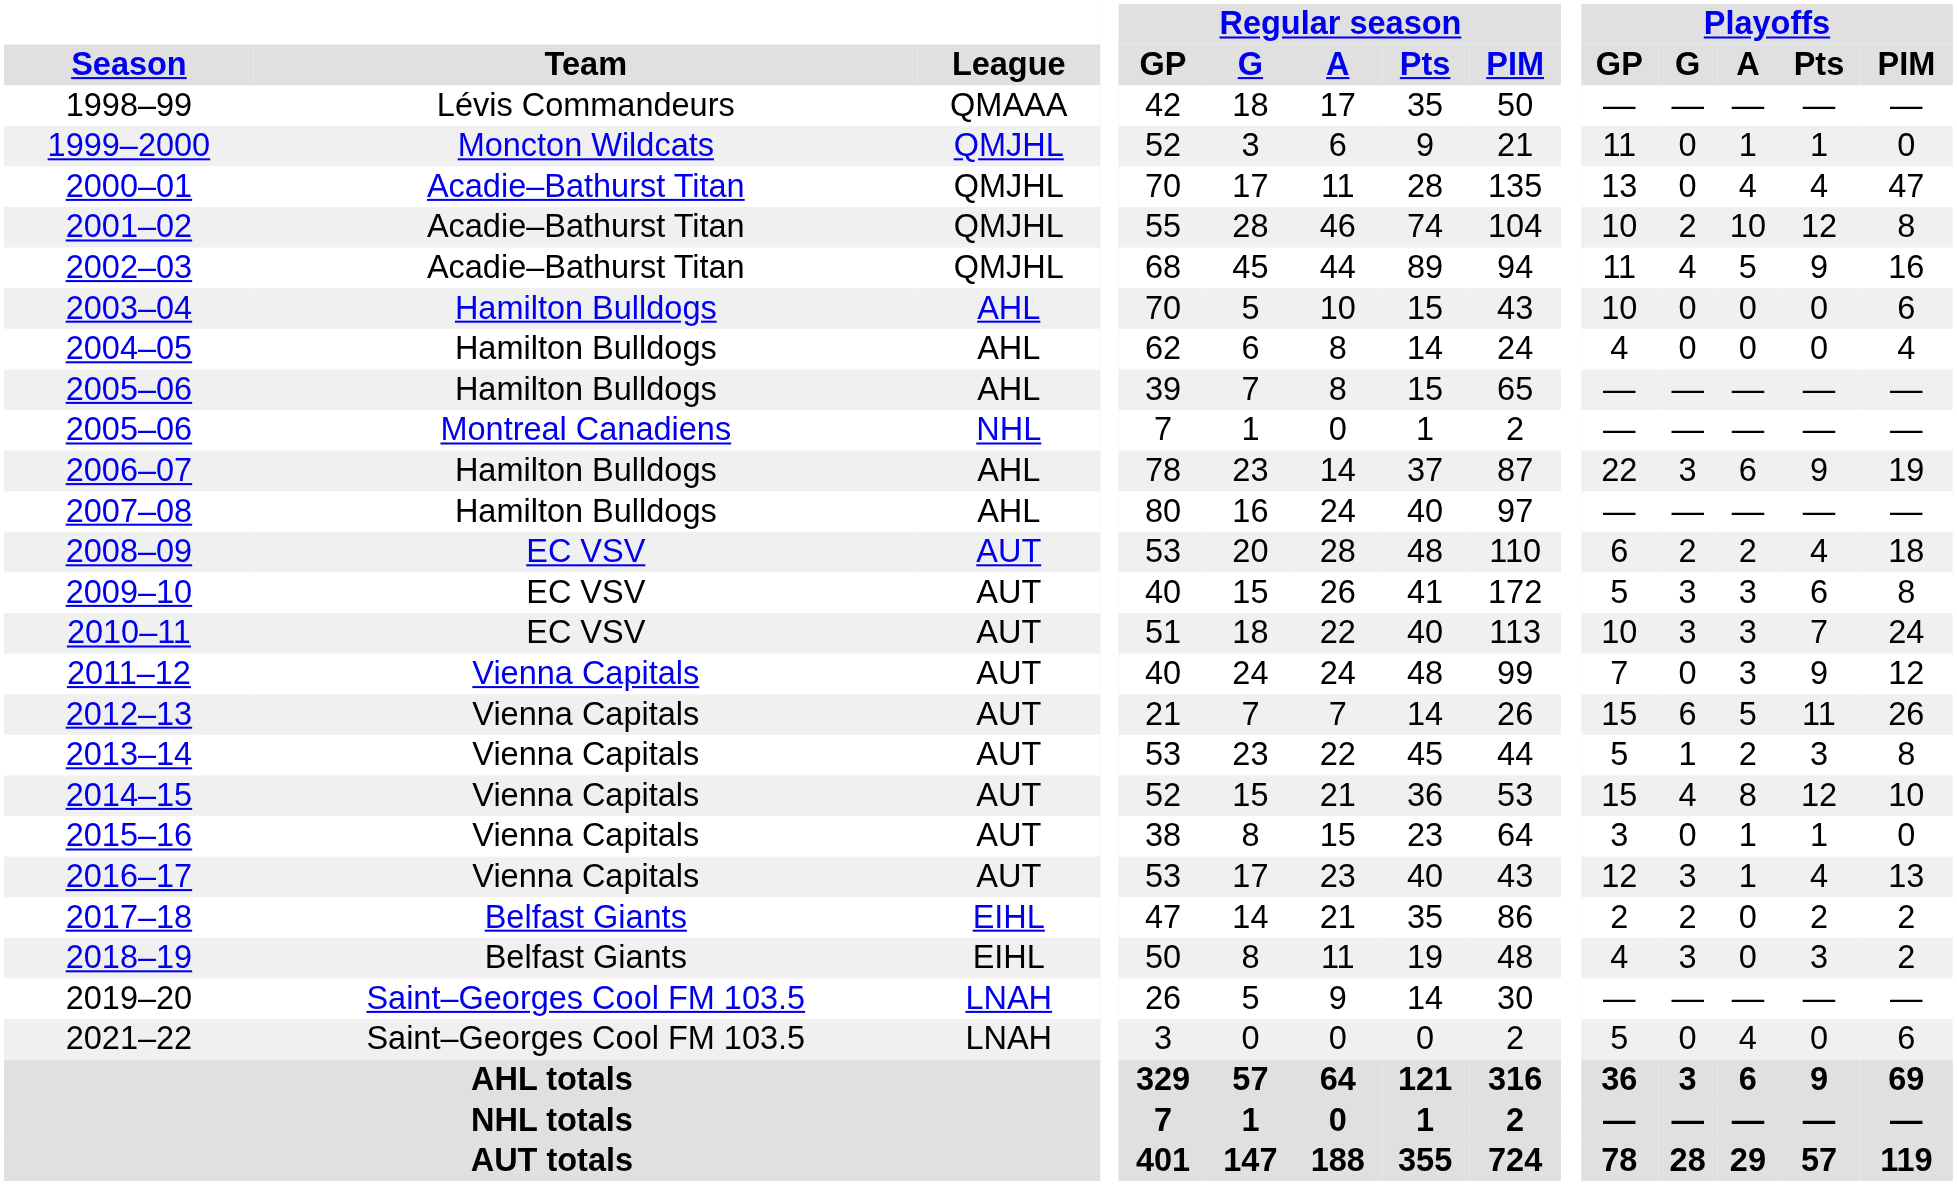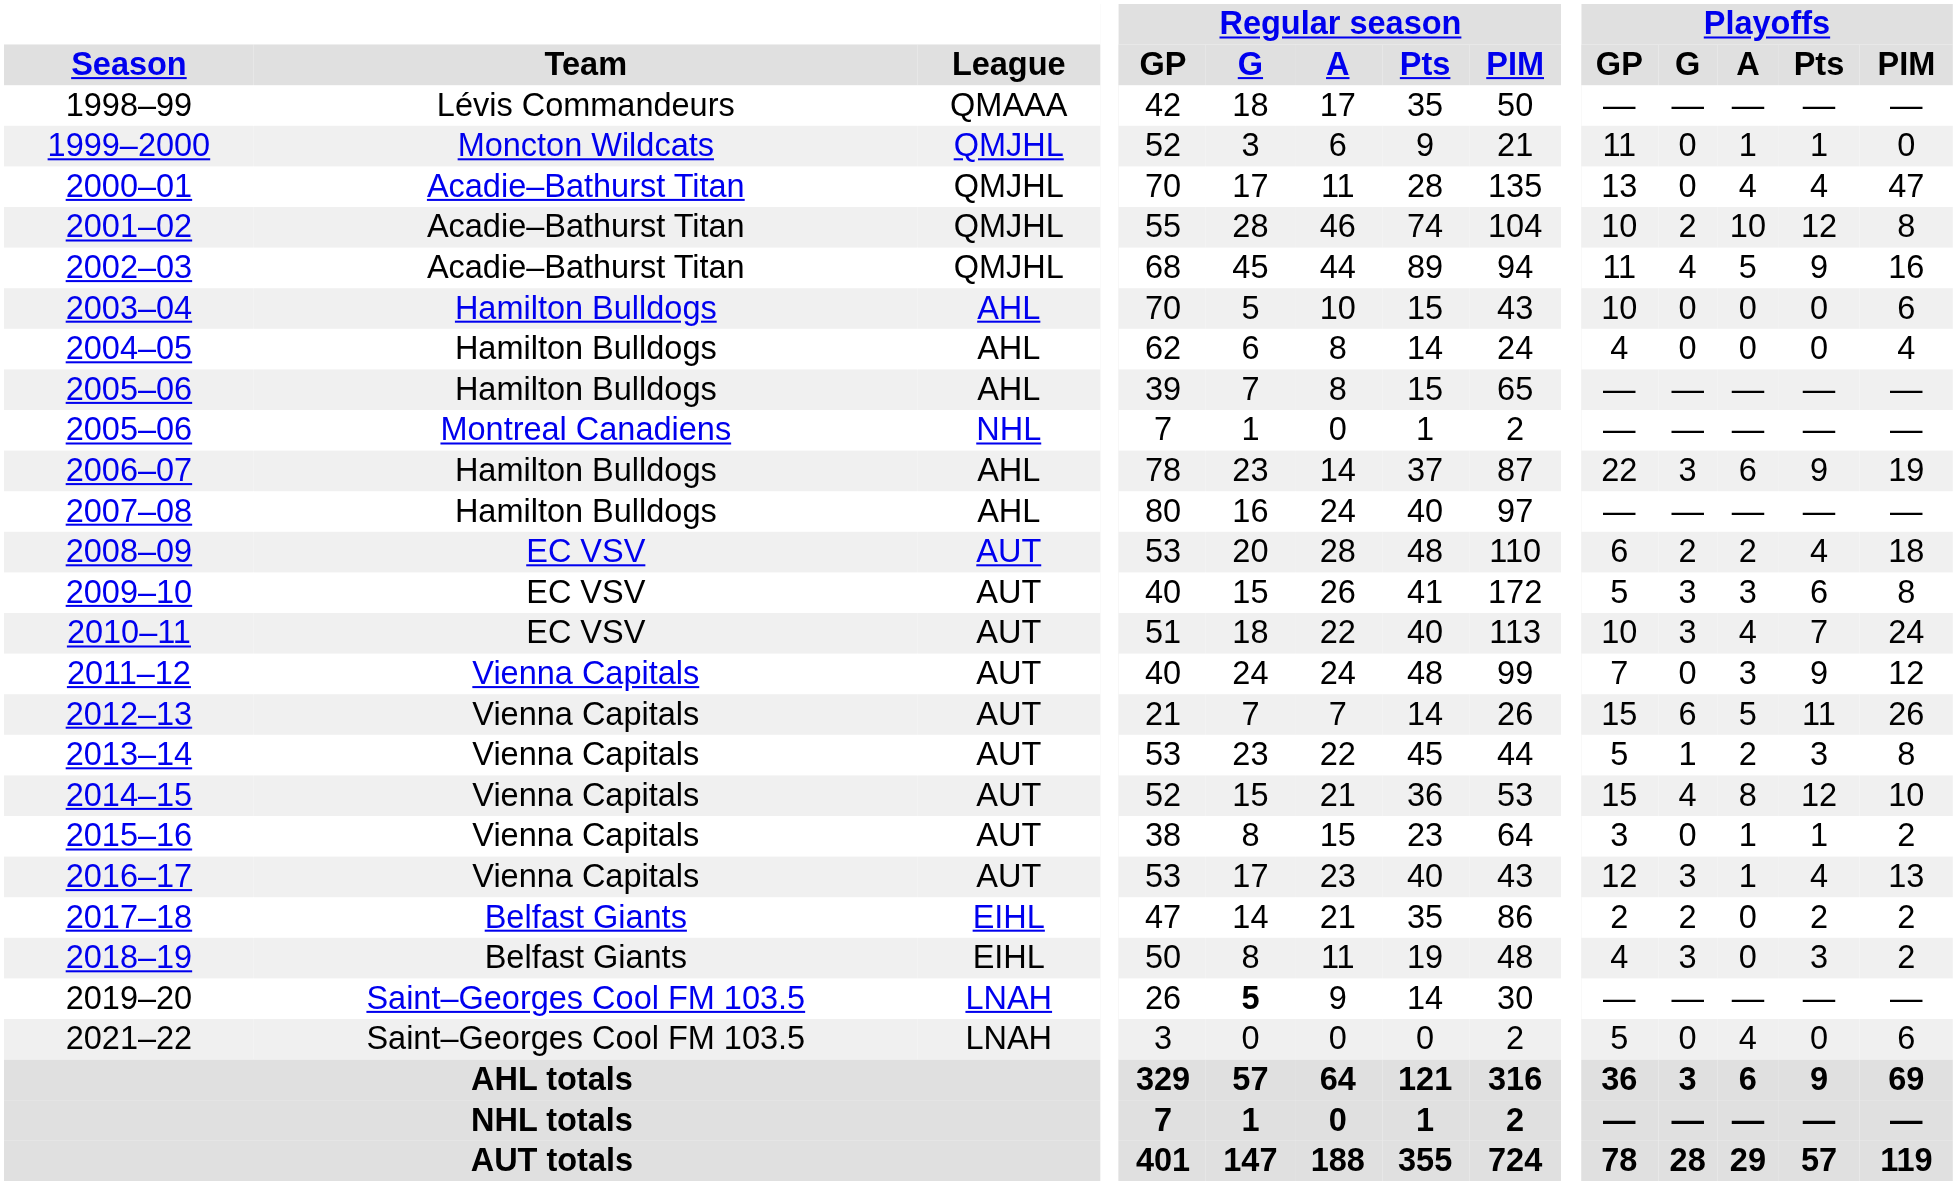2010–11 | Playoffs / A: 3 -> 4
2015–16 | Playoffs / PIM: 0 -> 2
2019–20 | Regular season / G: normal -> bold
